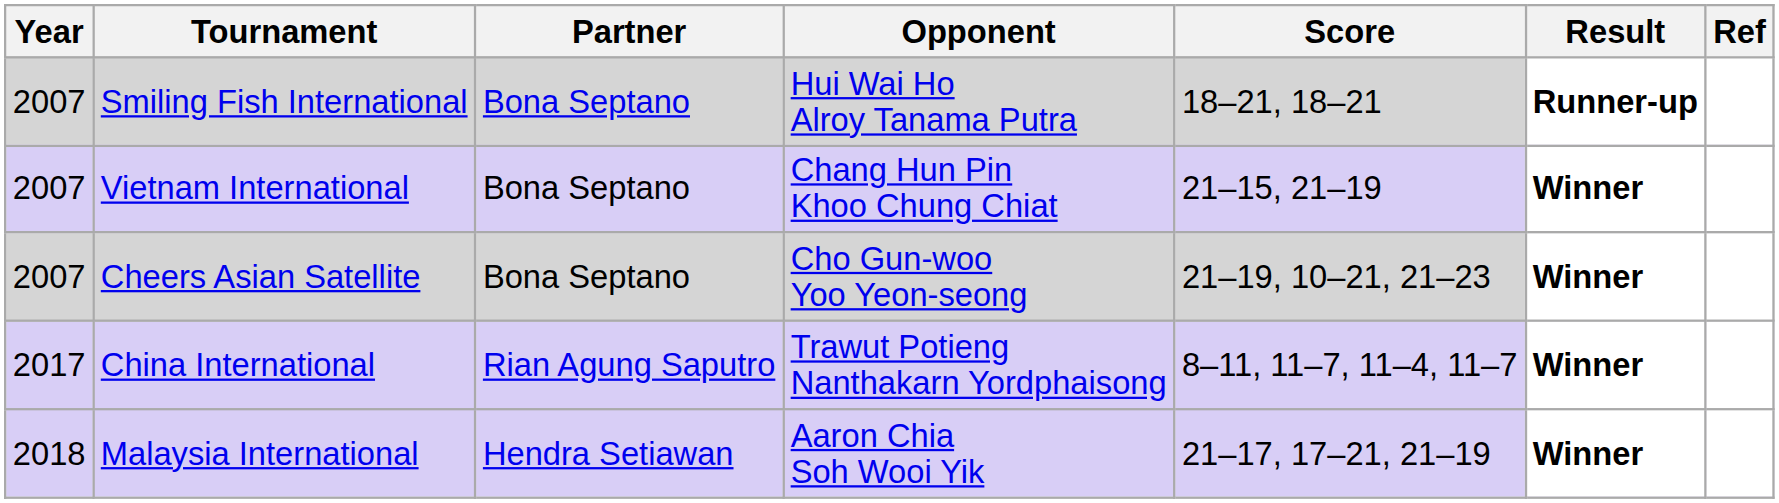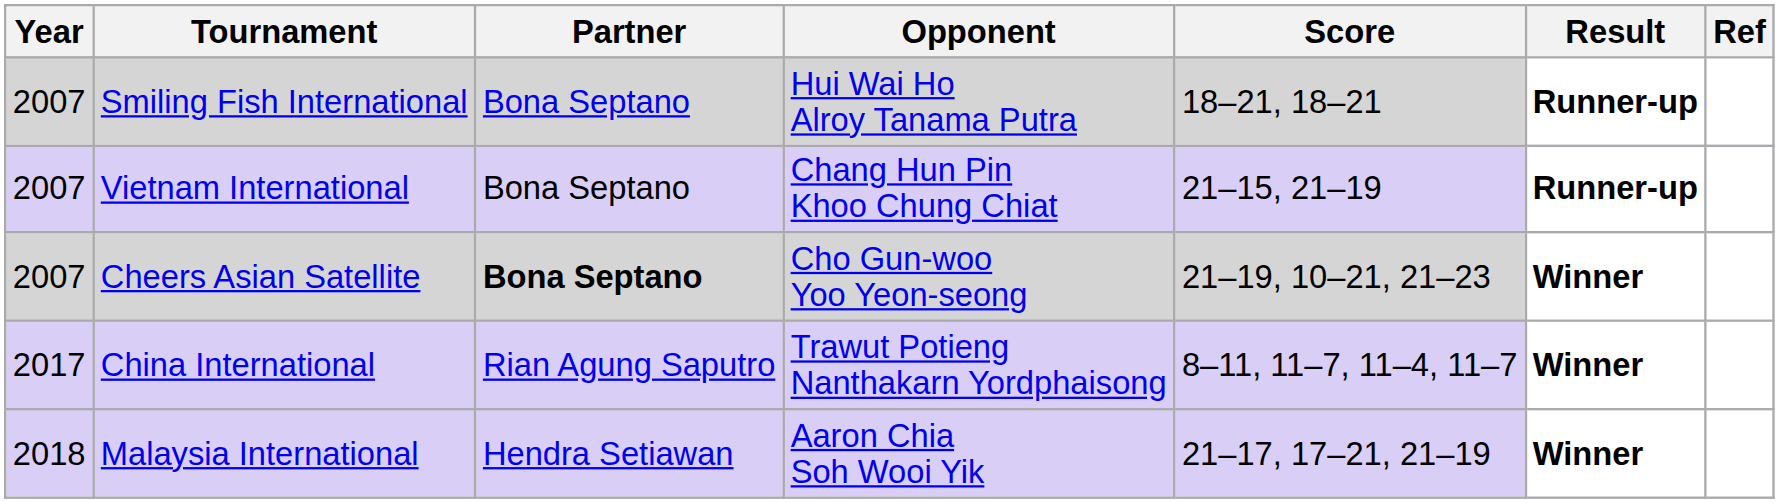Vietnam International | Result: Winner -> Runner-up
Cheers Asian Satellite | Partner: normal -> bold
